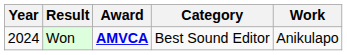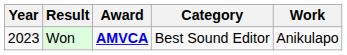Won | Year: 2024 -> 2023
